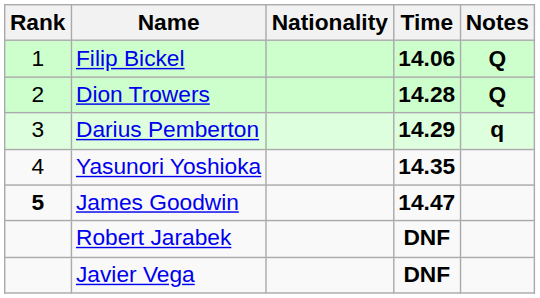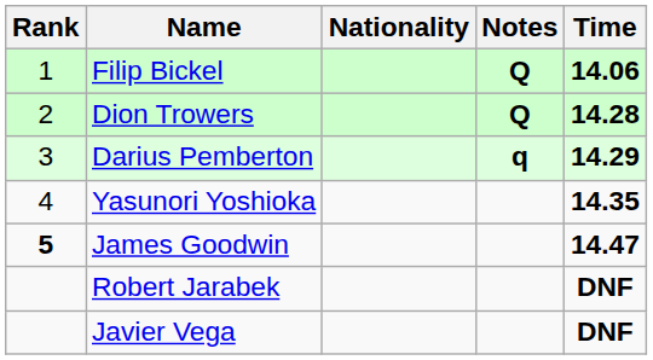columns swapped: Time <-> Notes
